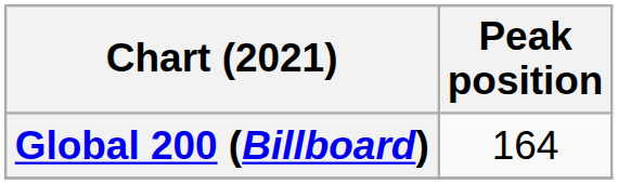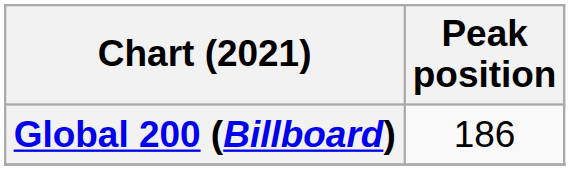Global 200 (Billboard) | Peak position: 164 -> 186
